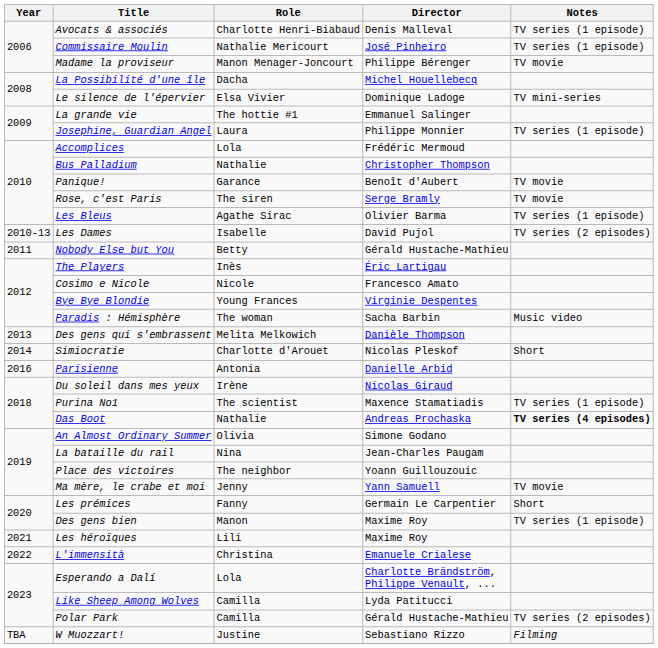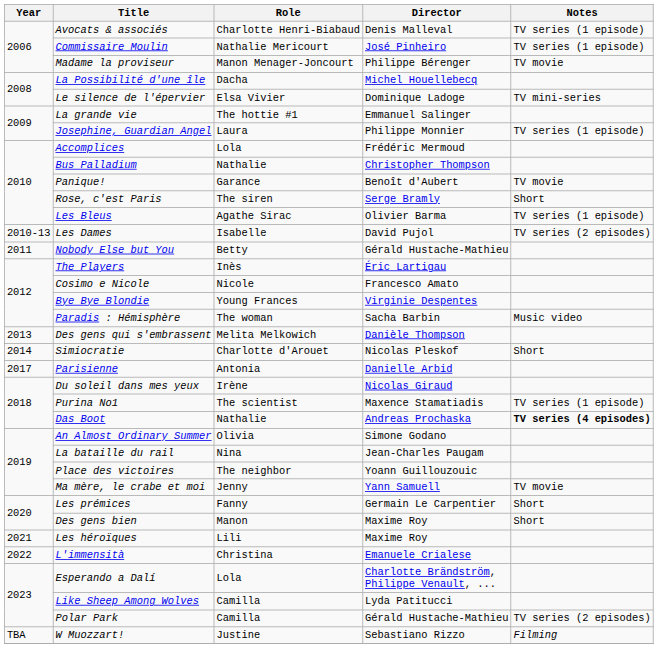Rose, c'est Paris | Notes: TV movie -> Short
Parisienne | Year: 2016 -> 2017
Des gens bien | Notes: TV series (1 episode) -> Short
